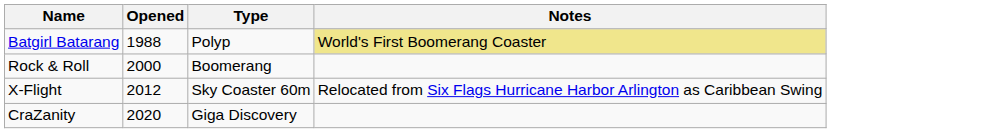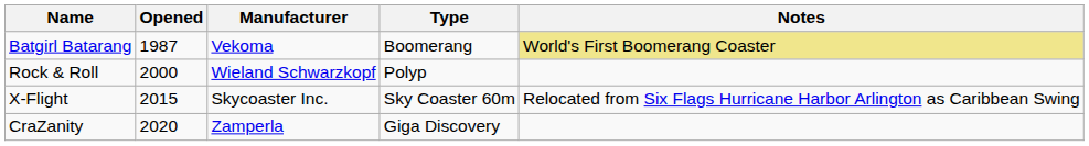+ column: Manufacturer | Vekoma | Wieland Schwarzkopf | Skycoaster Inc. | Zamperla
Batgirl Batarang | Opened: 1988 -> 1987
Batgirl Batarang | Type: Polyp -> Boomerang
Rock & Roll | Type: Boomerang -> Polyp
X-Flight | Opened: 2012 -> 2015
